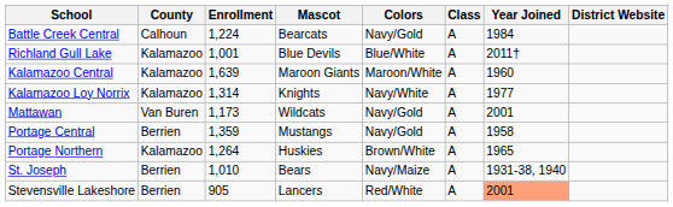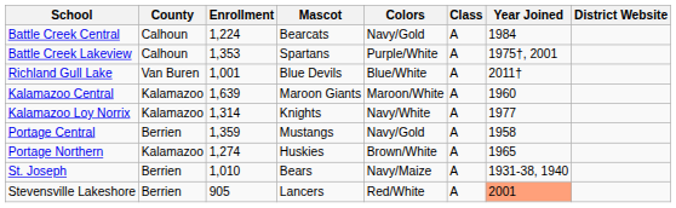+ row: Battle Creek Lakeview | Calhoun | 1,353 | Spartans | Purple/White | A | 1975†, 2001
Richland Gull Lake | County: Kalamazoo -> Van Buren
- row: Mattawan | Van Buren | 1,173 | Wildcats | Navy/Gold | A | 2001
Portage Northern | Enrollment: 1,264 -> 1,274
